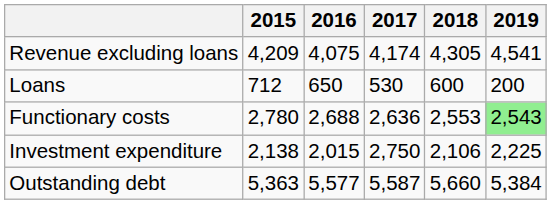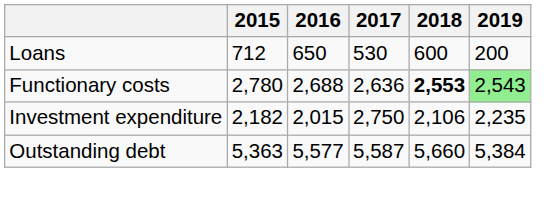- row: Revenue excluding loans | 4,209 | 4,075 | 4,174 | 4,305 | 4,541
Functionary costs | 2018: normal -> bold
Investment expenditure | 2015: 2,138 -> 2,182
Investment expenditure | 2019: 2,225 -> 2,235
